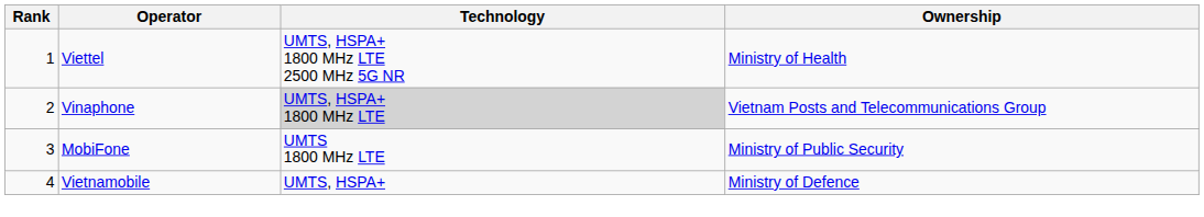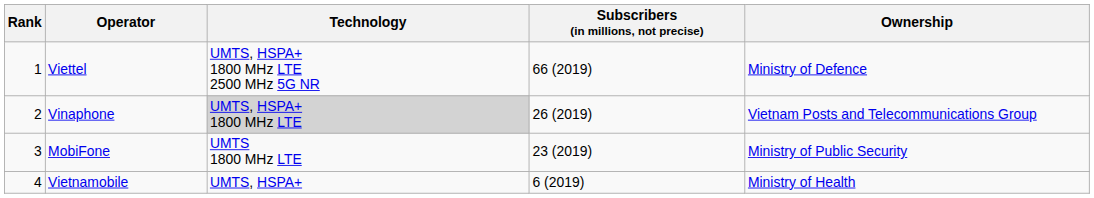+ column: Subscribers (in millions, not precise) | 66 (2019) | 26 (2019) | 23 (2019) | 6 (2019)
Viettel | Ownership: Ministry of Health -> Ministry of Defence
Vietnamobile | Ownership: Ministry of Defence -> Ministry of Health
